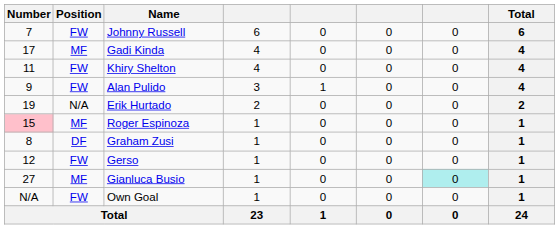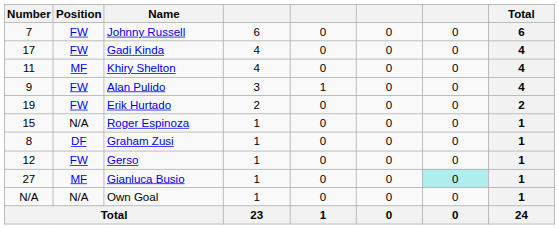Gadi Kinda | Position: MF -> FW
Khiry Shelton | Position: FW -> MF
Erik Hurtado | Position: N/A -> FW
Roger Espinoza | Number: pink background -> no background
Roger Espinoza | Position: MF -> N/A
Own Goal | Position: FW -> N/A
